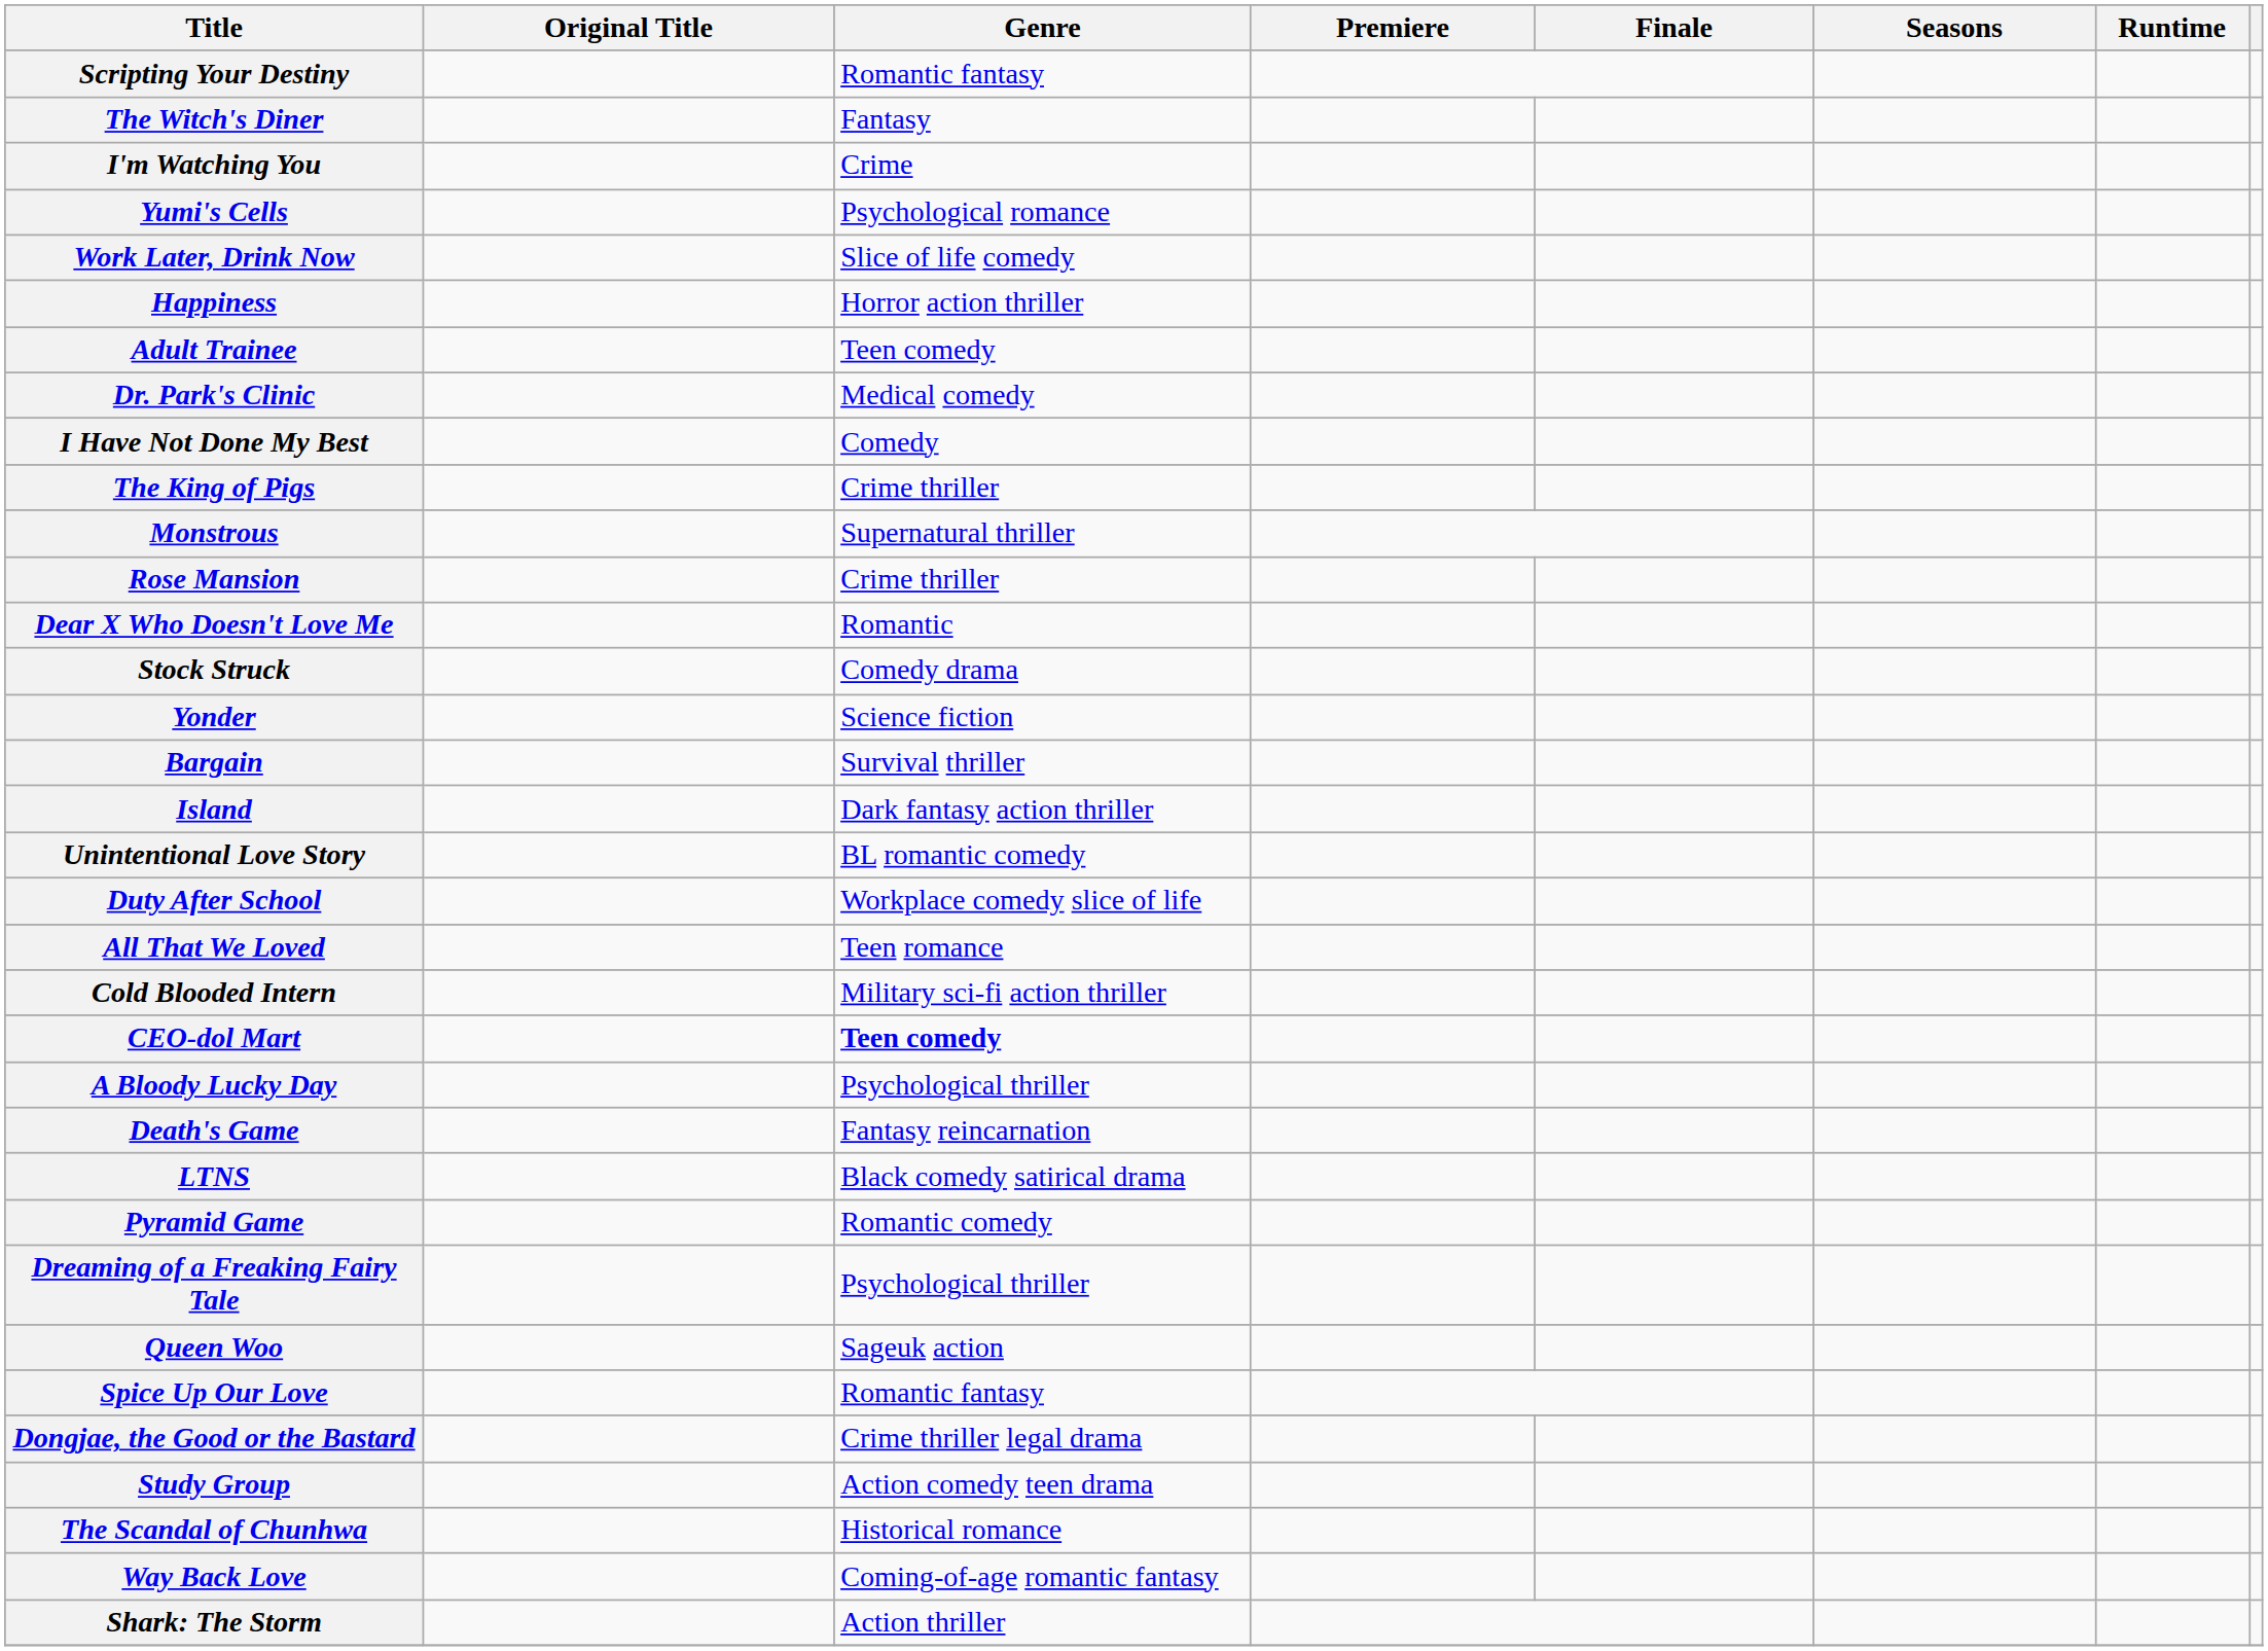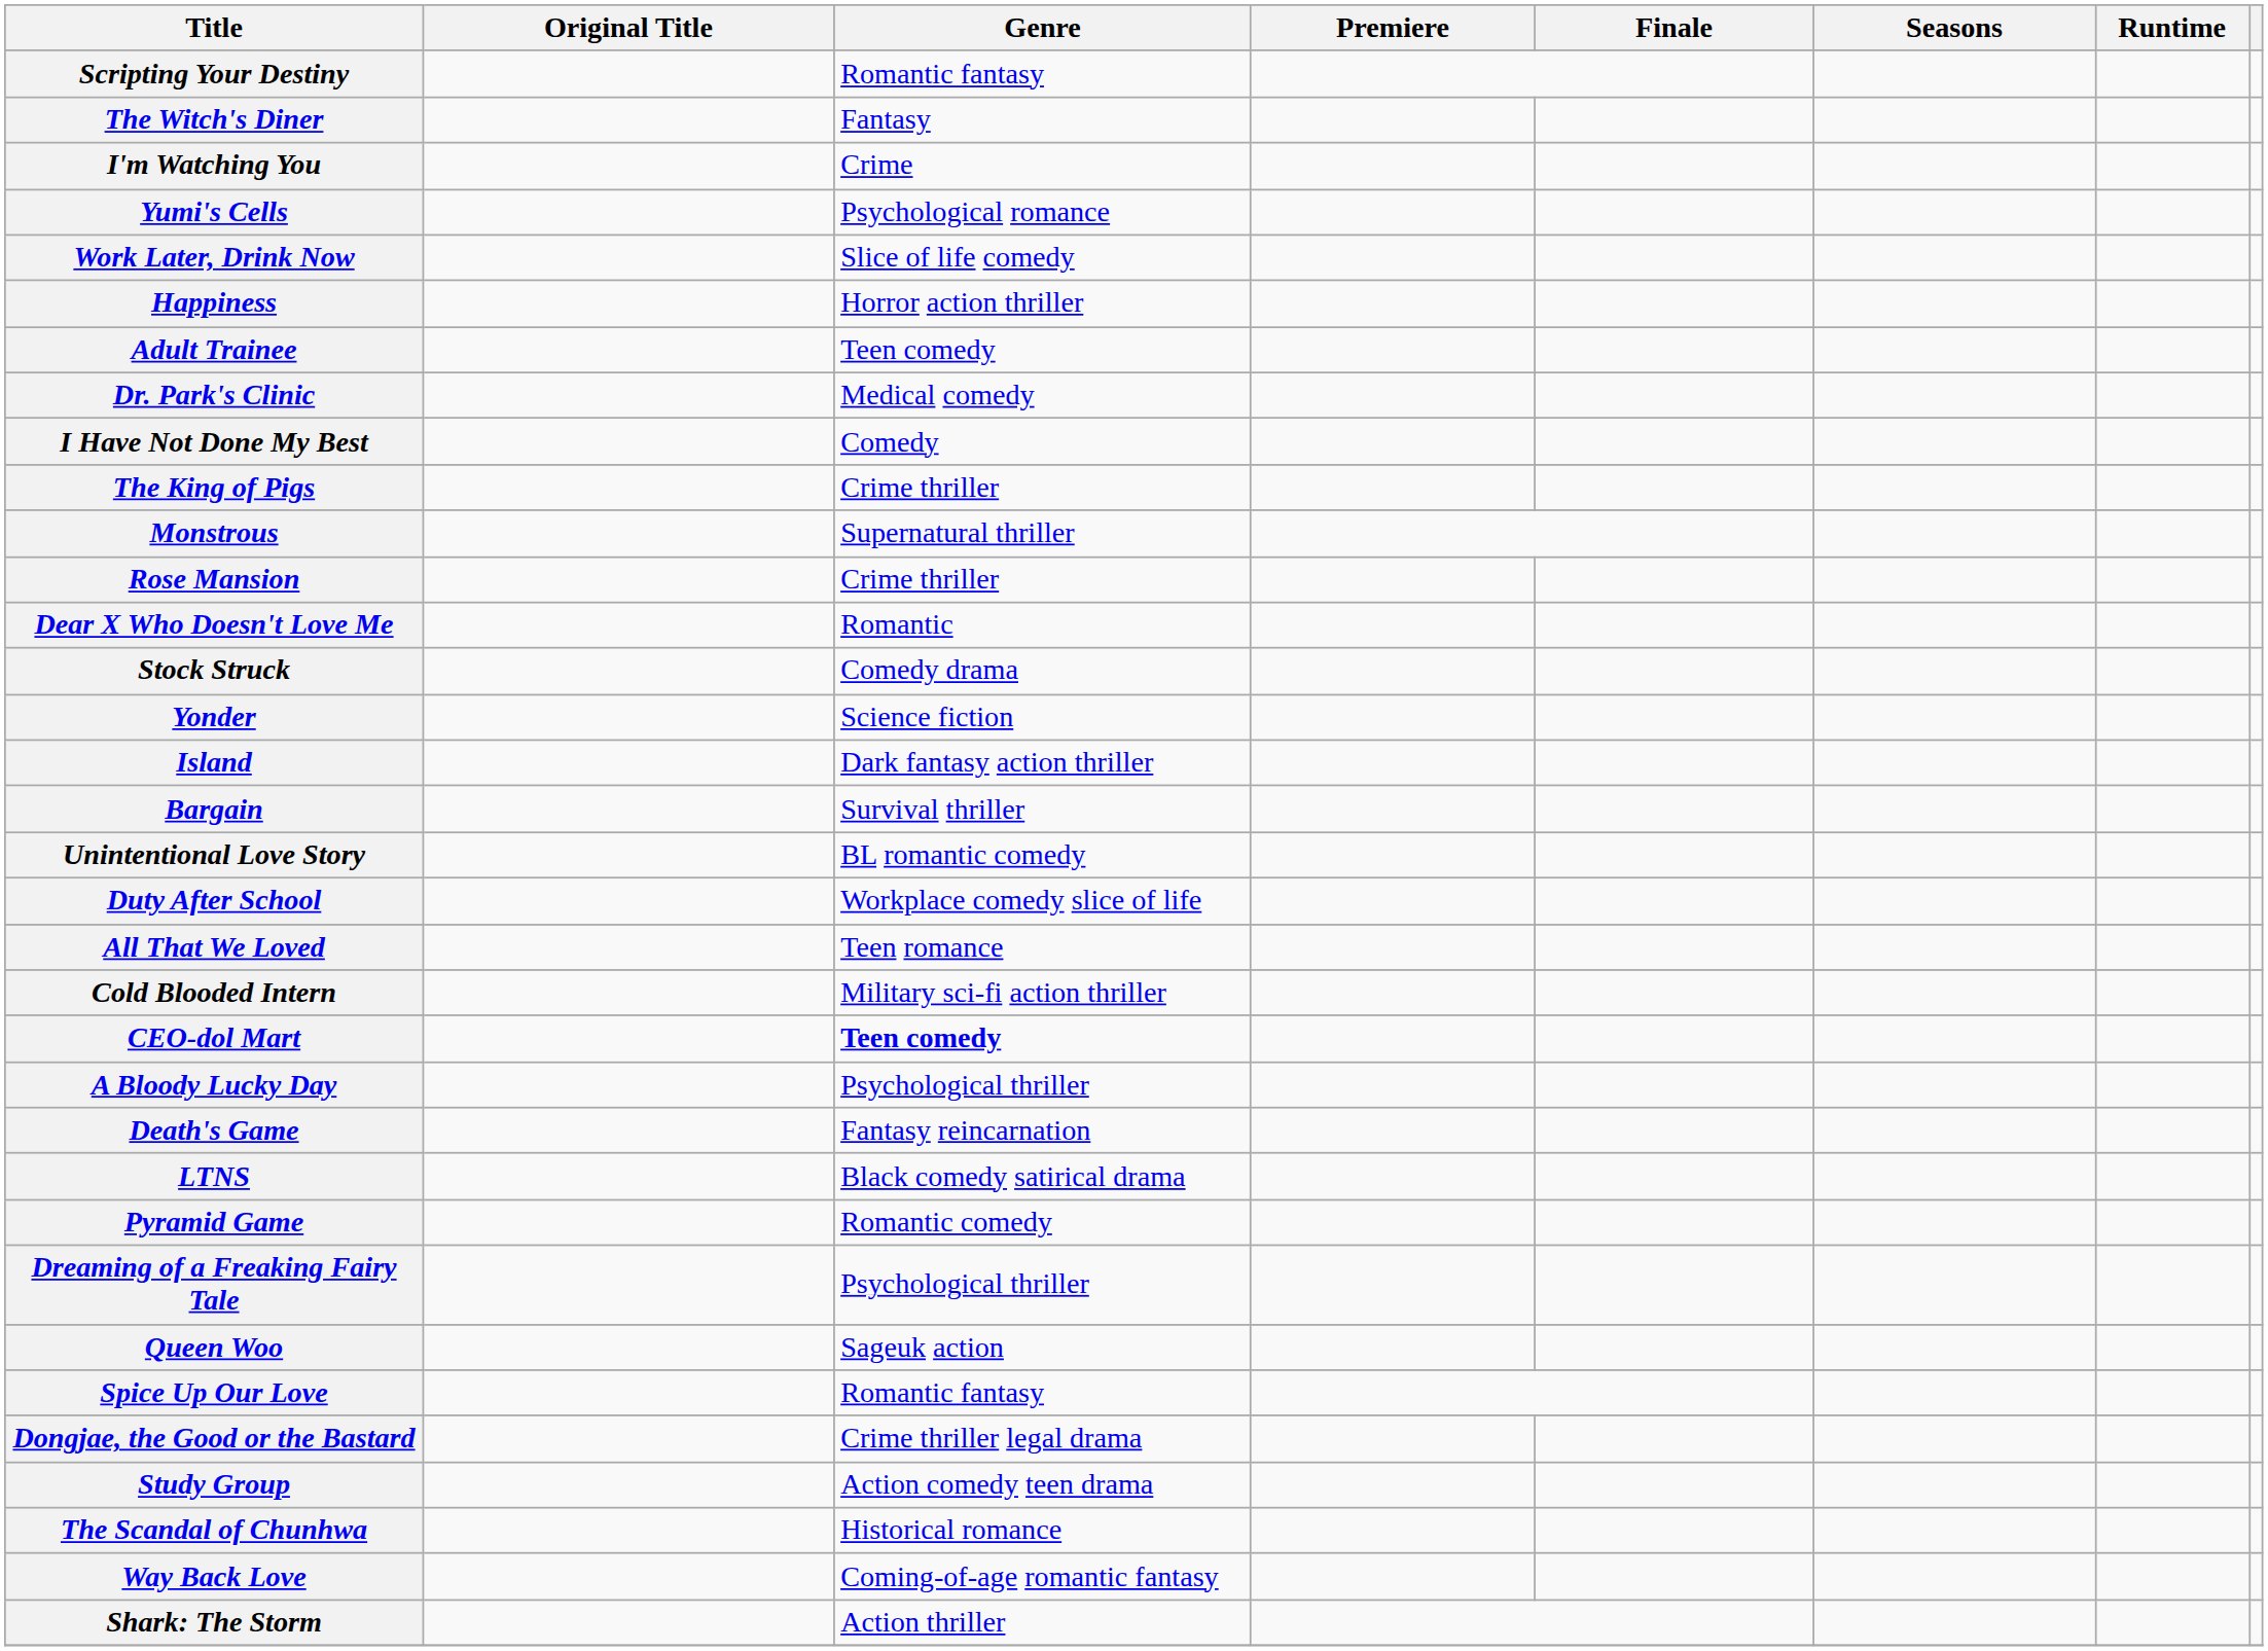rows swapped: Bargain <-> Island
